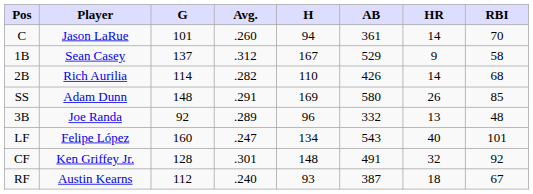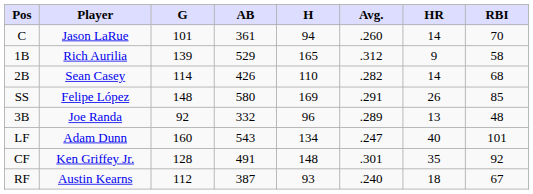columns swapped: AB <-> Avg.
1B | Player: Sean Casey -> Rich Aurilia
1B | G: 137 -> 139
1B | H: 167 -> 165
2B | Player: Rich Aurilia -> Sean Casey
SS | Player: Adam Dunn -> Felipe López
LF | Player: Felipe López -> Adam Dunn
CF | HR: 32 -> 35
